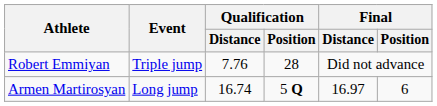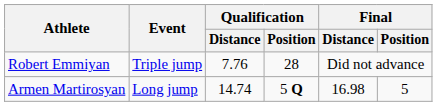Armen Martirosyan | Qualification / Distance: 16.74 -> 14.74
Armen Martirosyan | Final / Distance: 16.97 -> 16.98
Armen Martirosyan | Final / Position: 6 -> 5
